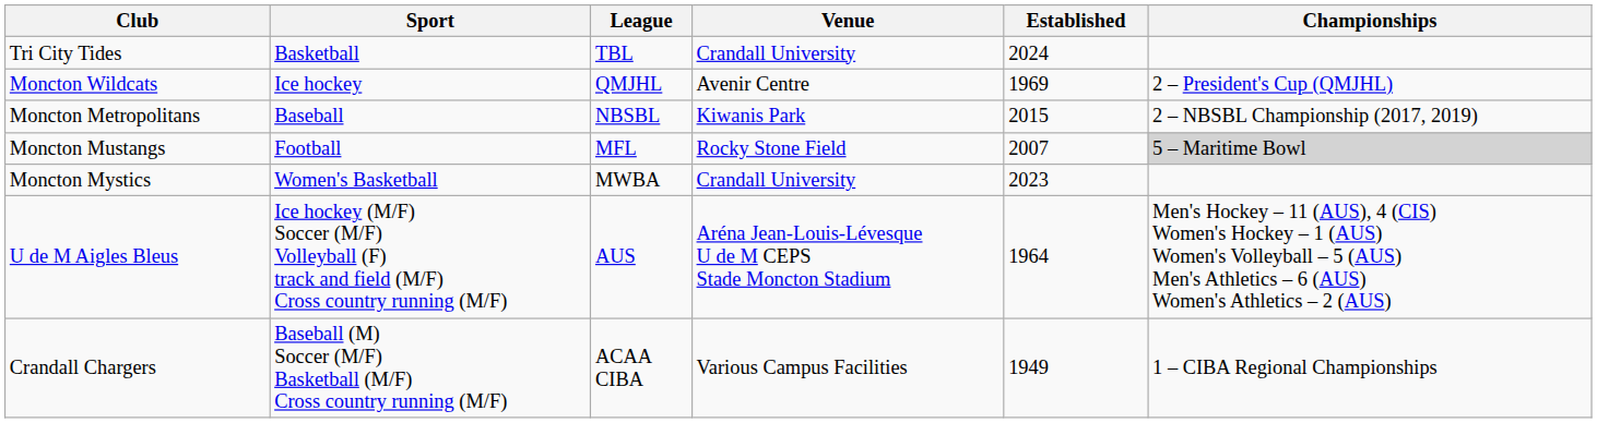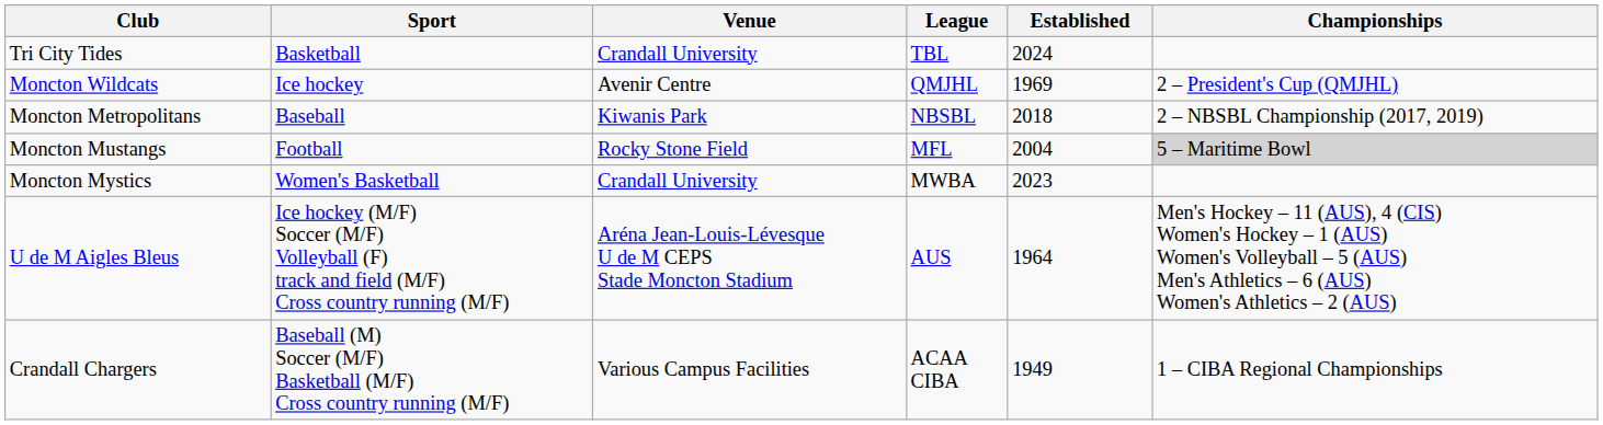columns swapped: League <-> Venue
Moncton Metropolitans | Established: 2015 -> 2018
Moncton Mustangs | Established: 2007 -> 2004
